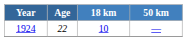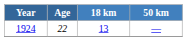1924 | 18 km: 10 -> 13
